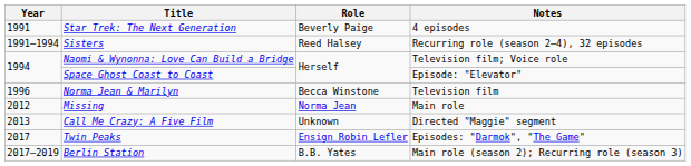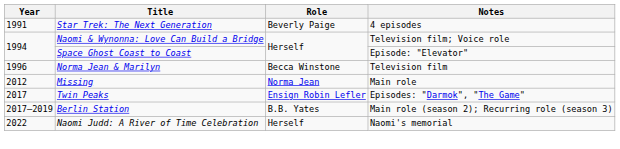- row: 1991–1994 | Sisters | Reed Halsey | Recurring role (season 2–4), 32 episodes
- row: 2013 | Call Me Crazy: A Five Film | Unknown | Directed "Maggie" segment
+ row: 2022 | Naomi Judd: A River of Time Celebration | Herself | Naomi's memorial
